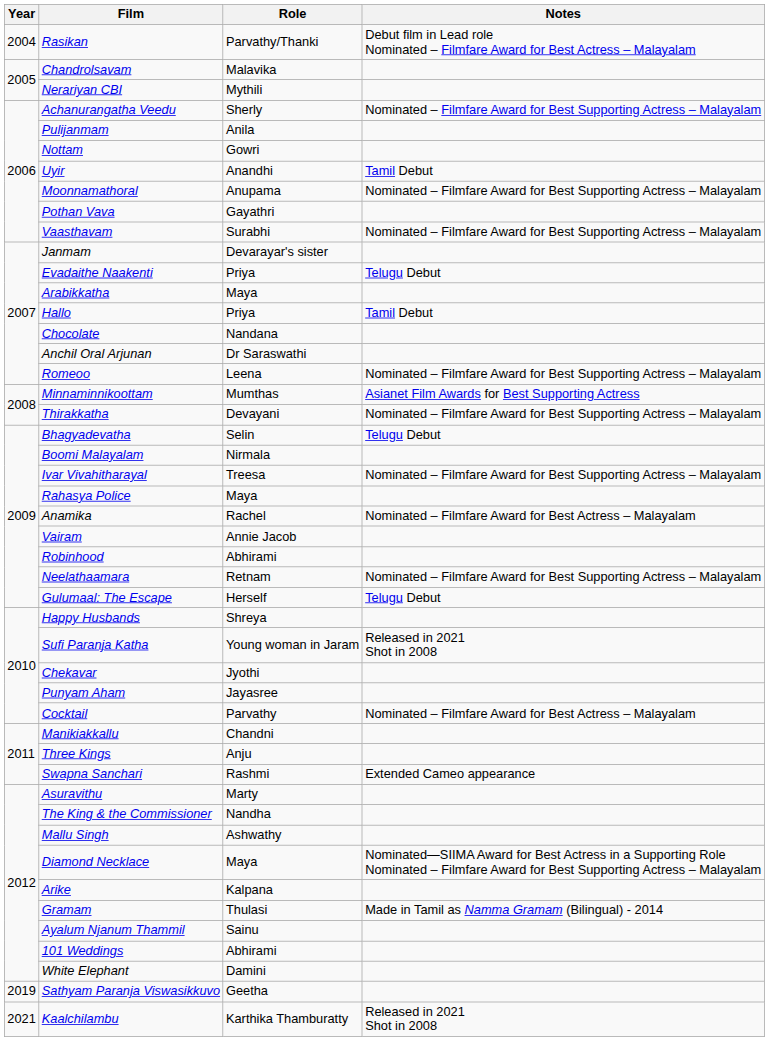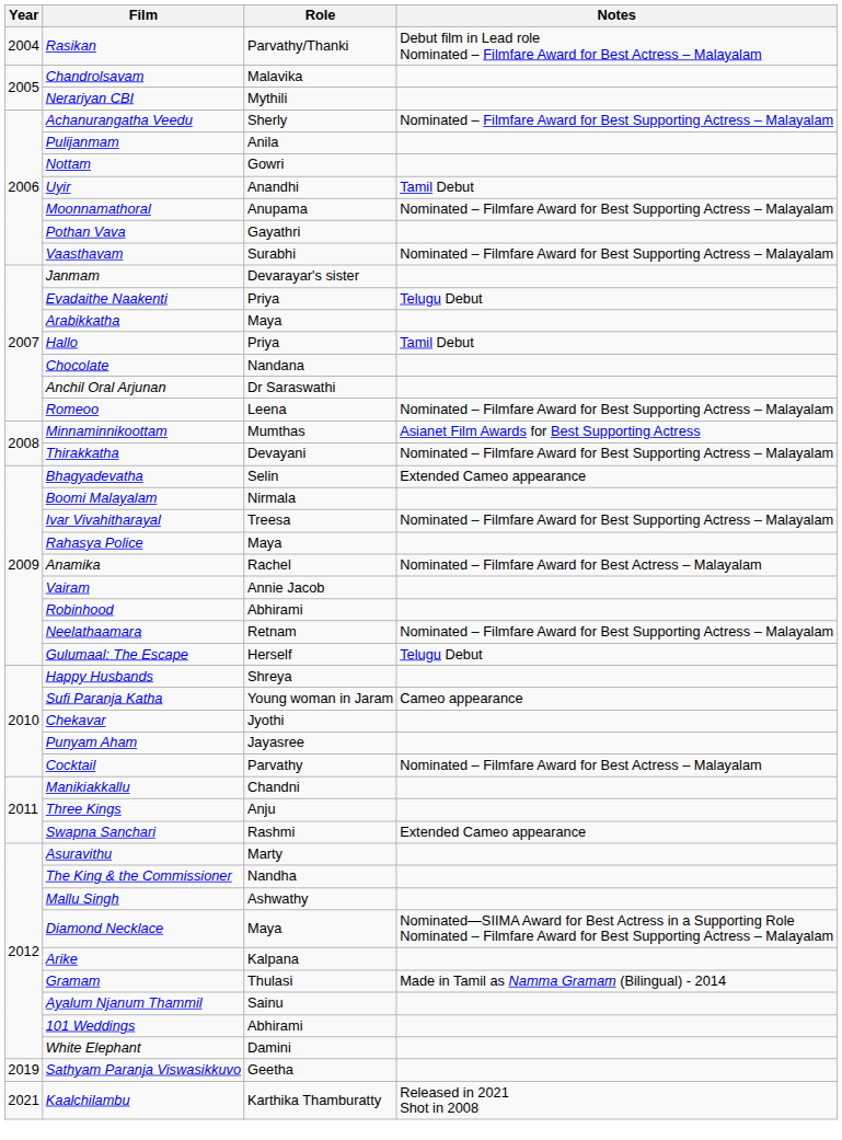Bhagyadevatha | Notes: Telugu Debut -> Extended Cameo appearance
Sufi Paranja Katha | Notes: Released in 2021 Shot in 2008 -> Cameo appearance
